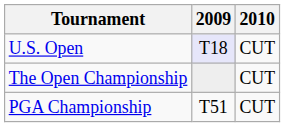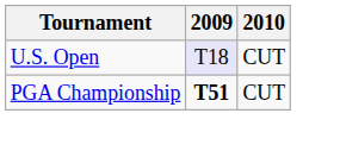- row: The Open Championship | CUT
PGA Championship | 2009: normal -> bold
